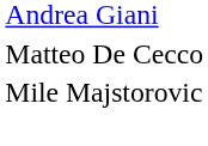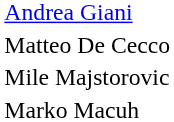+ row: Marko Macuh
